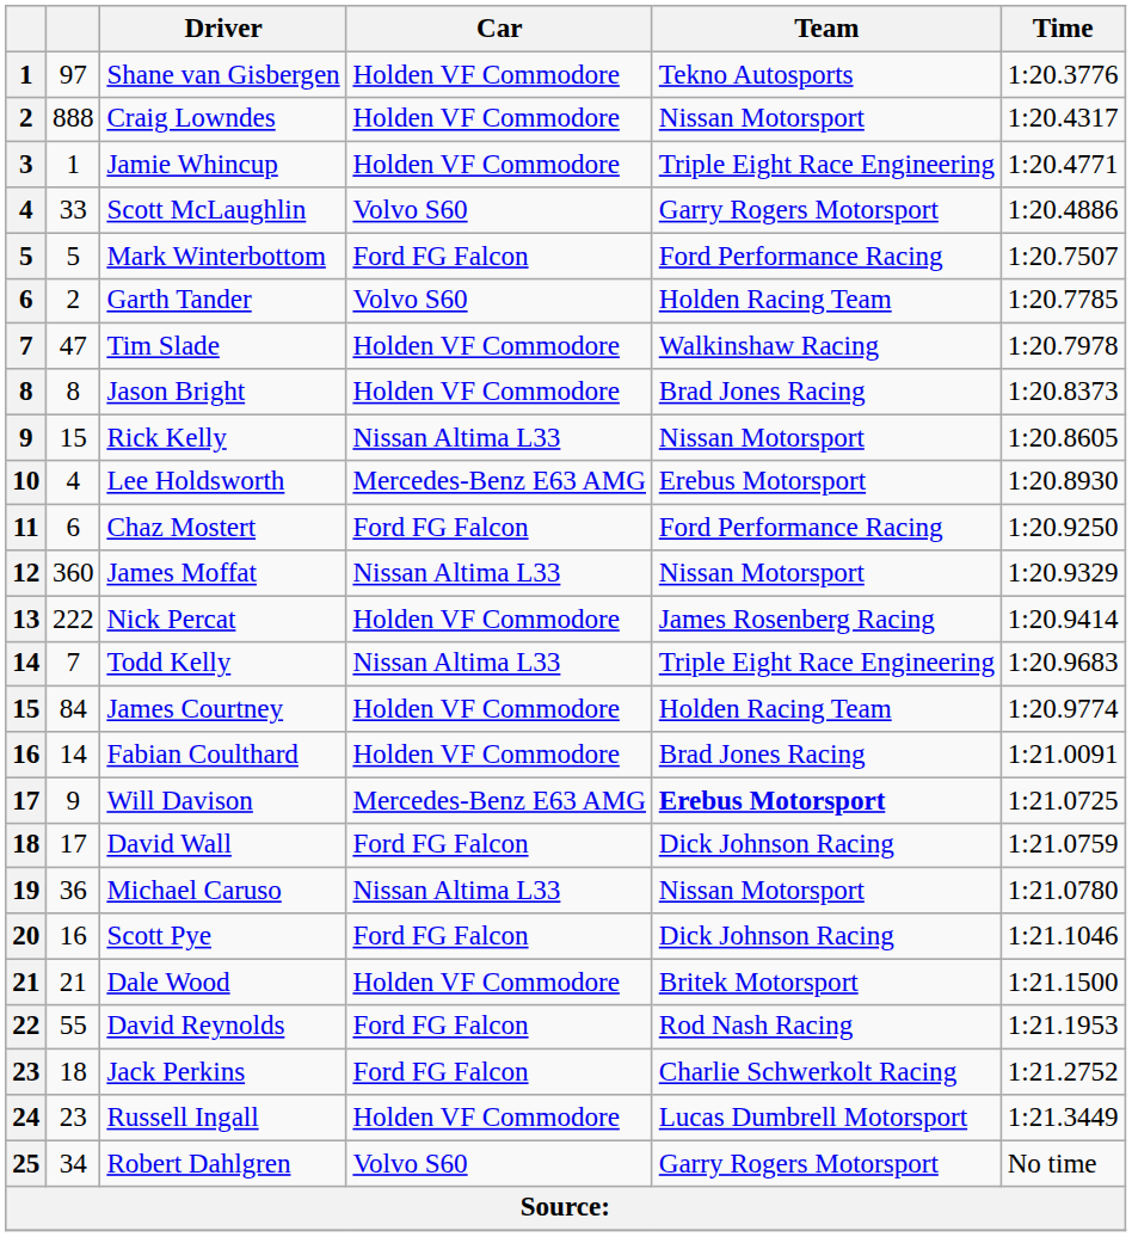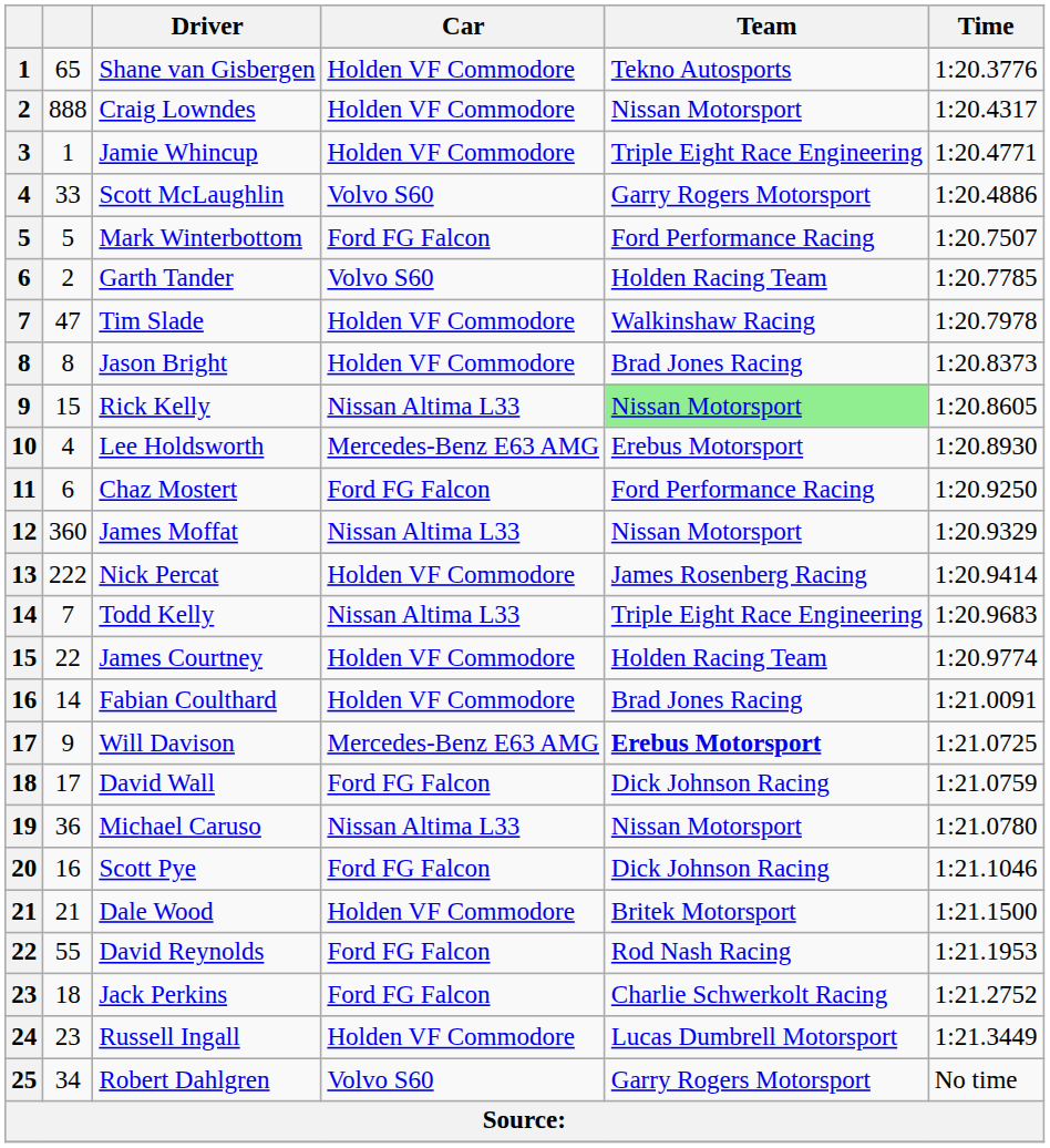Shane van Gisbergen | column 2: 97 -> 65
Rick Kelly | Team: no background -> lightgreen background
James Courtney | column 2: 84 -> 22
